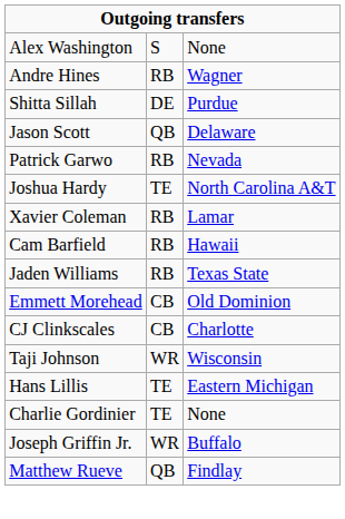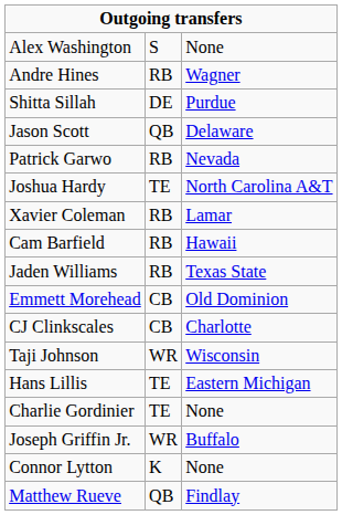+ row: Connor Lytton | K | None
